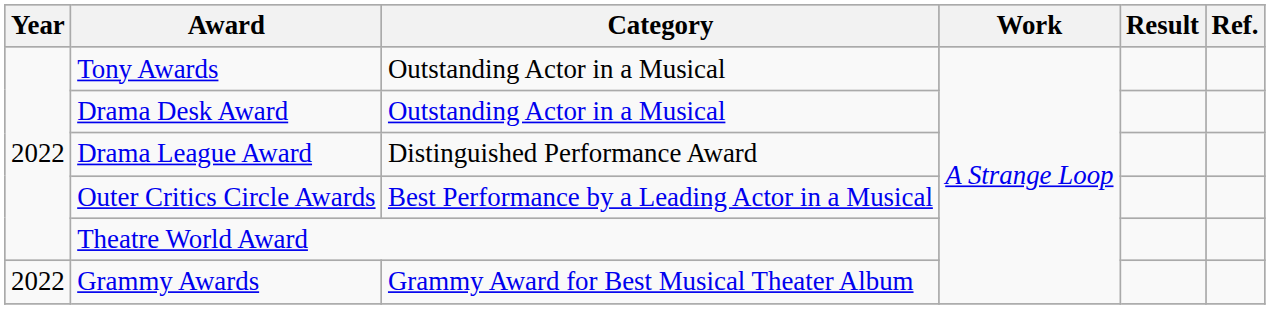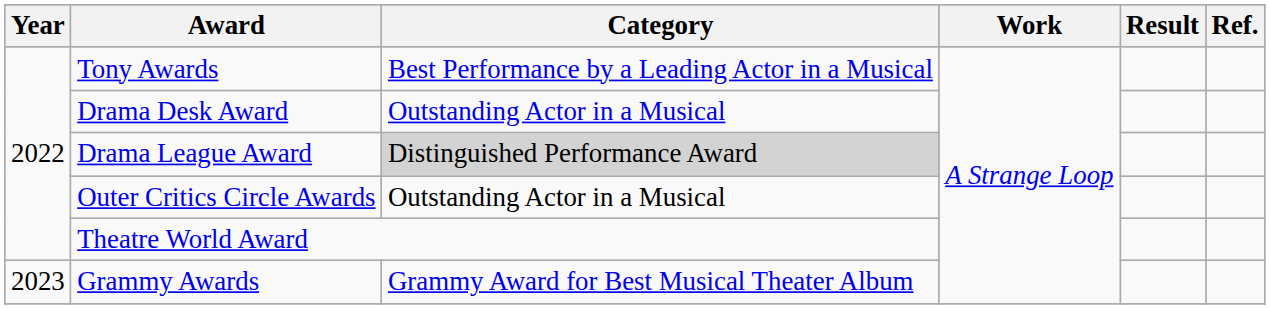Tony Awards | Category: Outstanding Actor in a Musical -> Best Performance by a Leading Actor in a Musical
Drama League Award | Category: no background -> lightgrey background
Outer Critics Circle Awards | Category: Best Performance by a Leading Actor in a Musical -> Outstanding Actor in a Musical
Grammy Awards | Year: 2022 -> 2023
